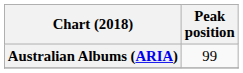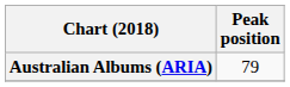Australian Albums (ARIA) | Peak position: 99 -> 79
